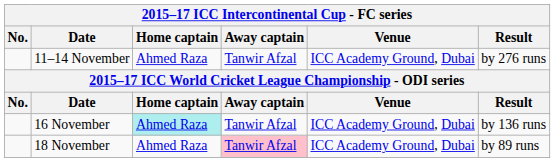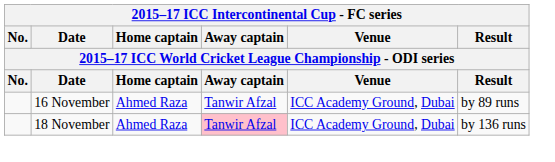- row: 11–14 November | Ahmed Raza | Tanwir Afzal | ICC Academy Ground, Dubai | by 276 runs
16 November | Home captain: paleturquoise background -> no background
16 November | Result: by 136 runs -> by 89 runs
18 November | Result: by 89 runs -> by 136 runs
